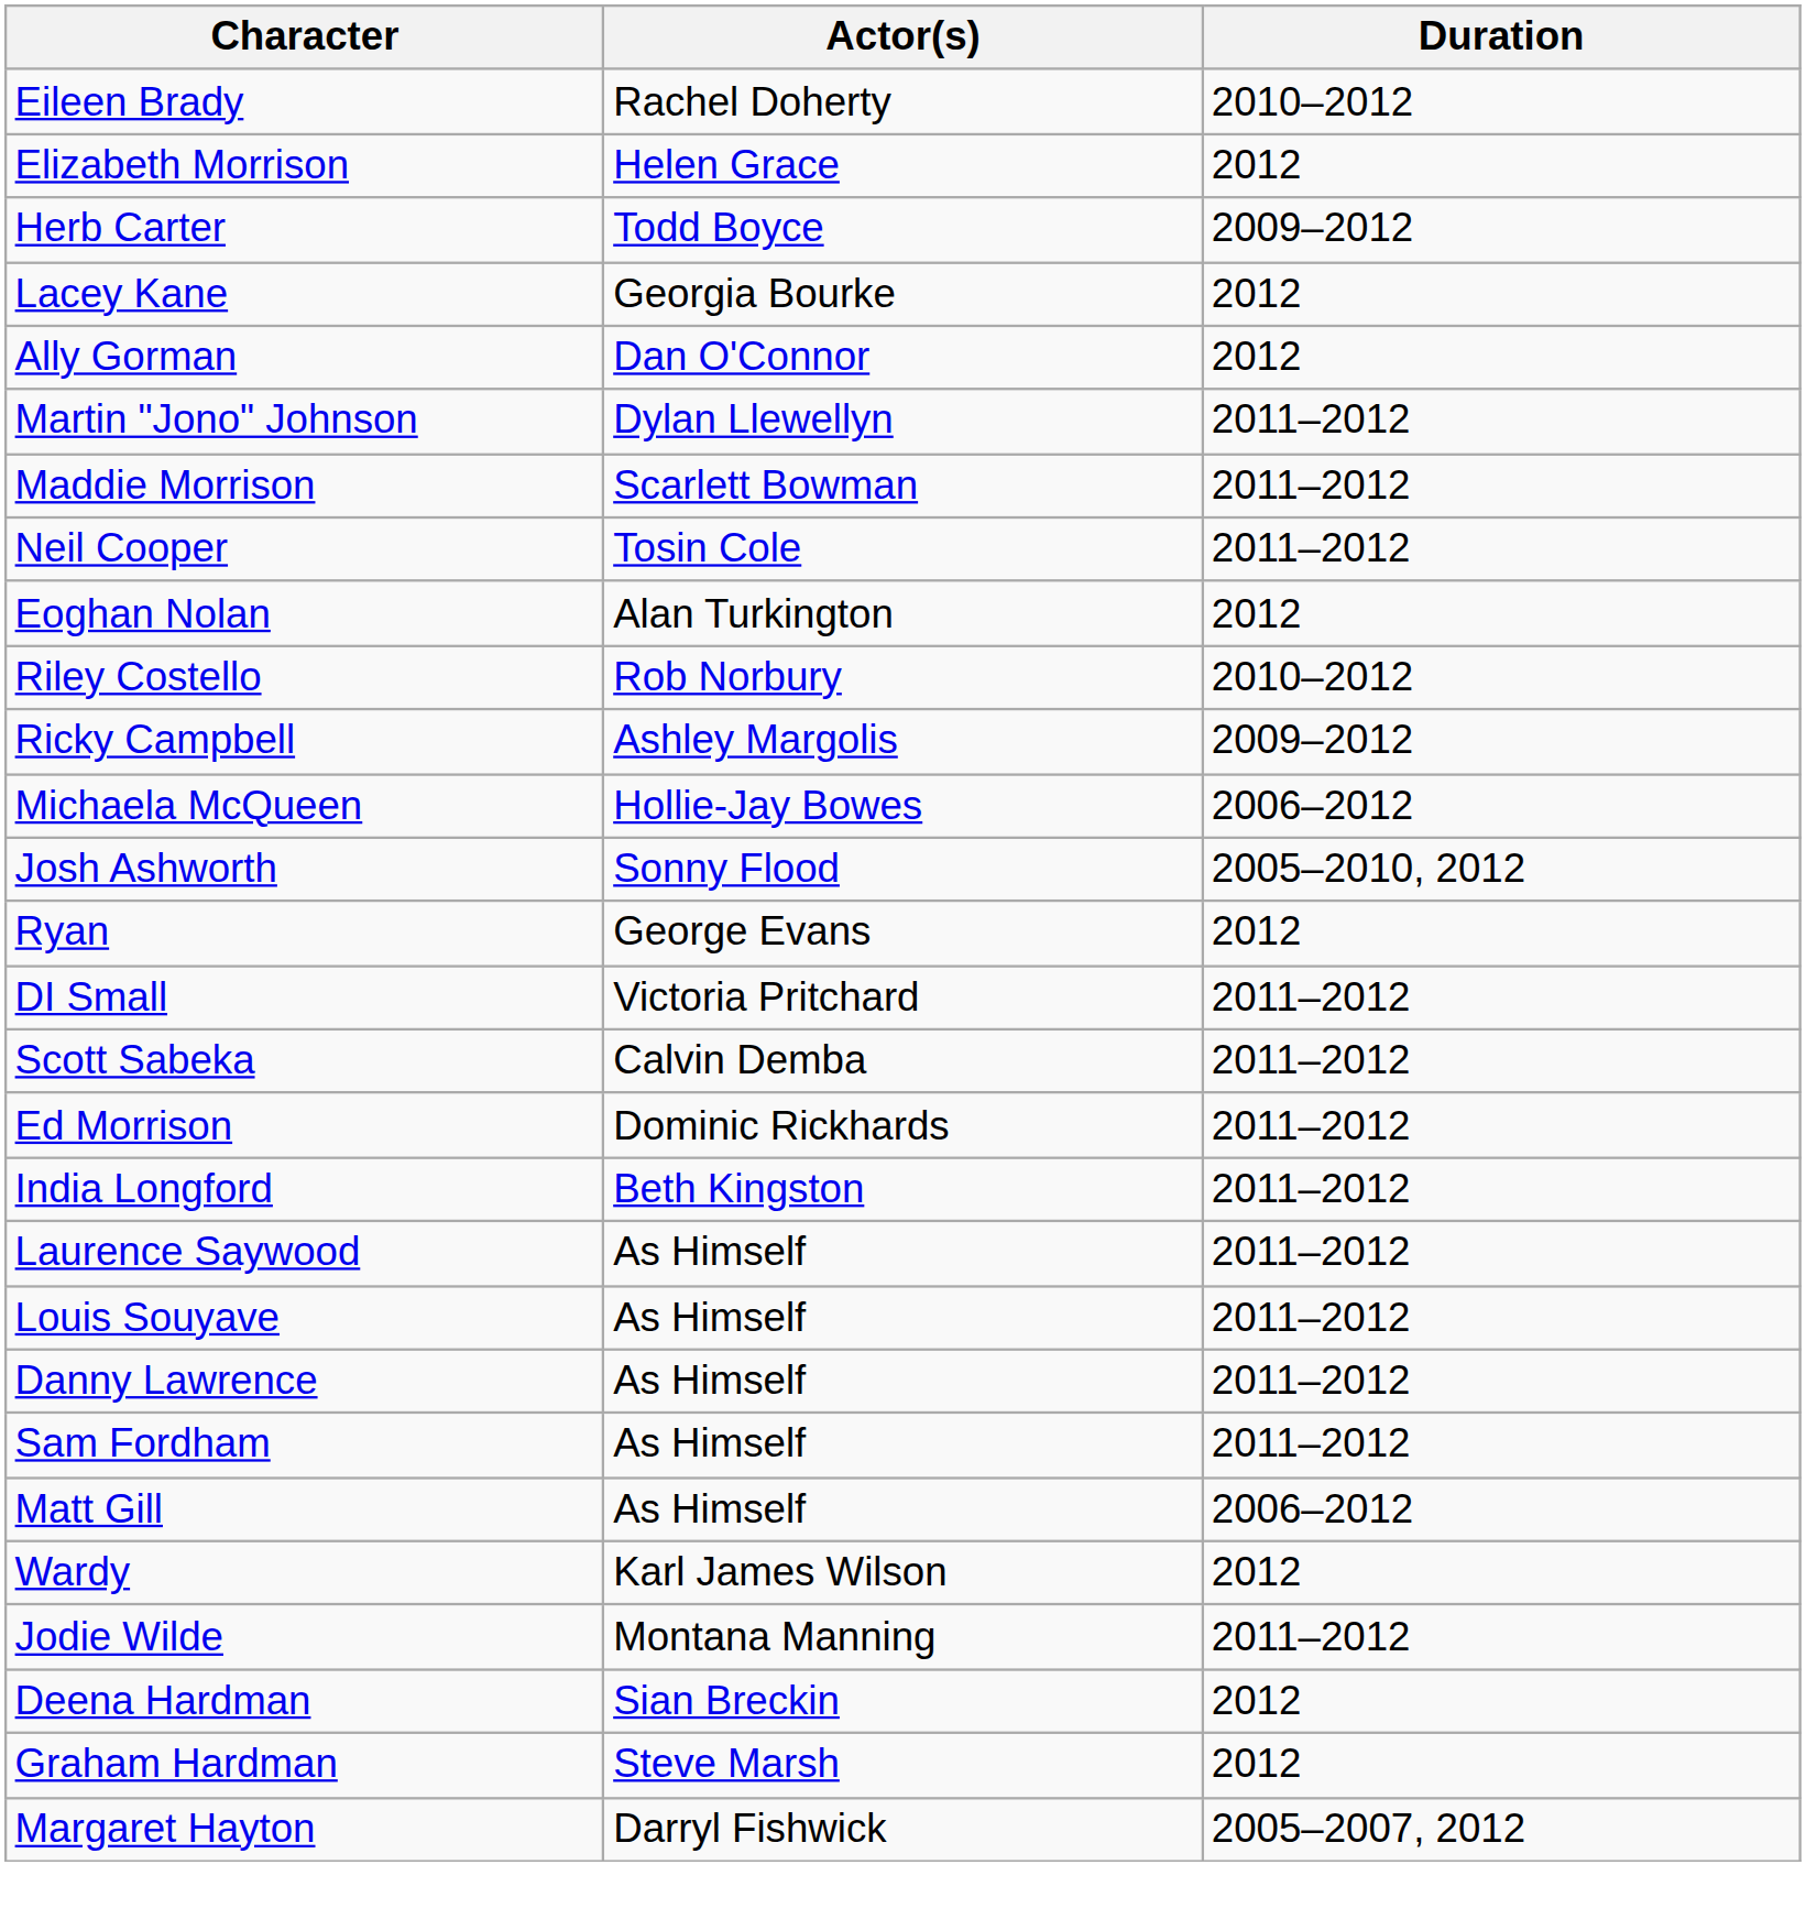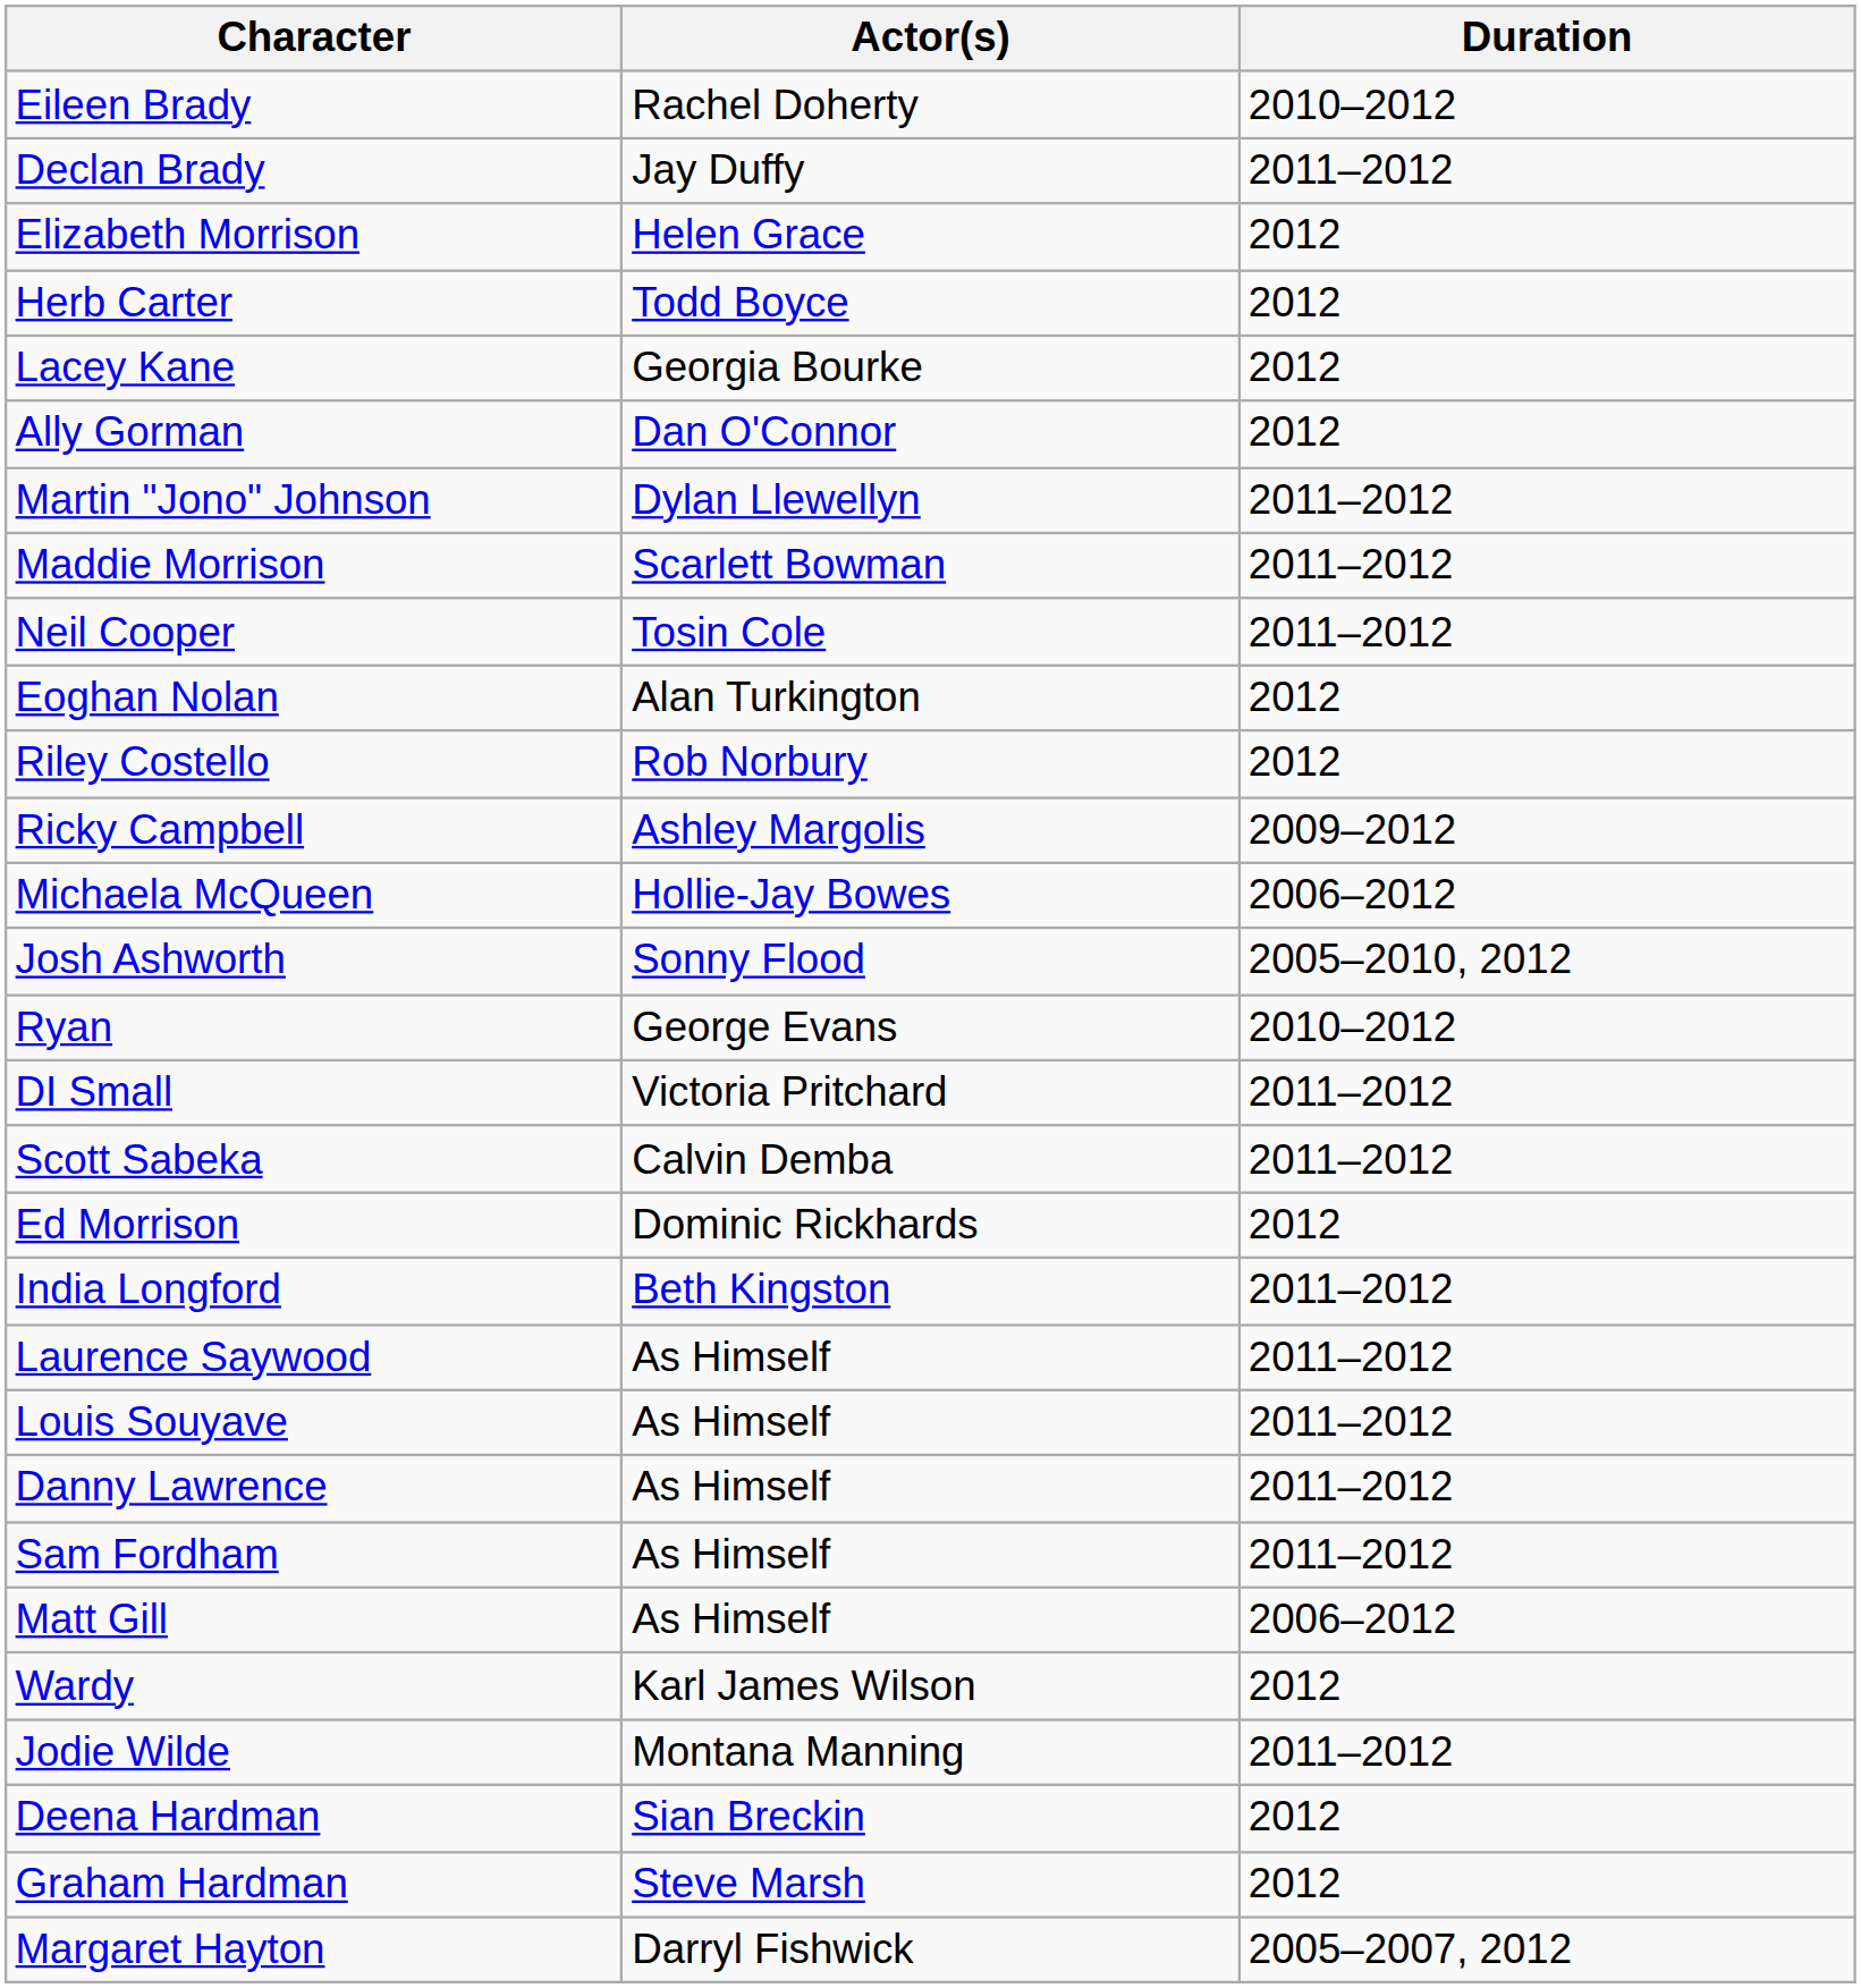+ row: Declan Brady | Jay Duffy | 2011–2012
Herb Carter | Duration: 2009–2012 -> 2012
Riley Costello | Duration: 2010–2012 -> 2012
Ryan | Duration: 2012 -> 2010–2012
Ed Morrison | Duration: 2011–2012 -> 2012
